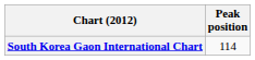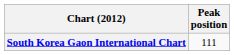South Korea Gaon International Chart | Peak position: 114 -> 111
